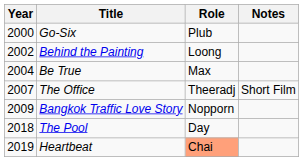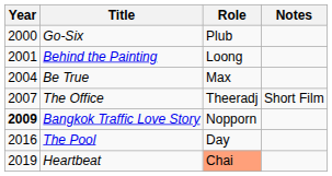Behind the Painting | Year: 2002 -> 2001
Bangkok Traffic Love Story | Year: normal -> bold
The Pool | Year: 2018 -> 2016
